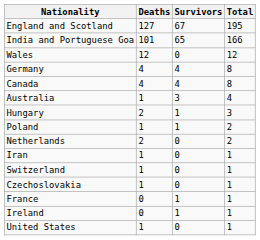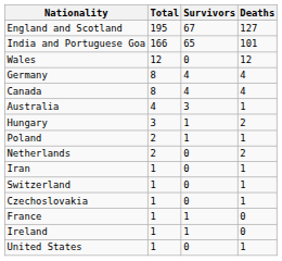columns swapped: Deaths <-> Total
